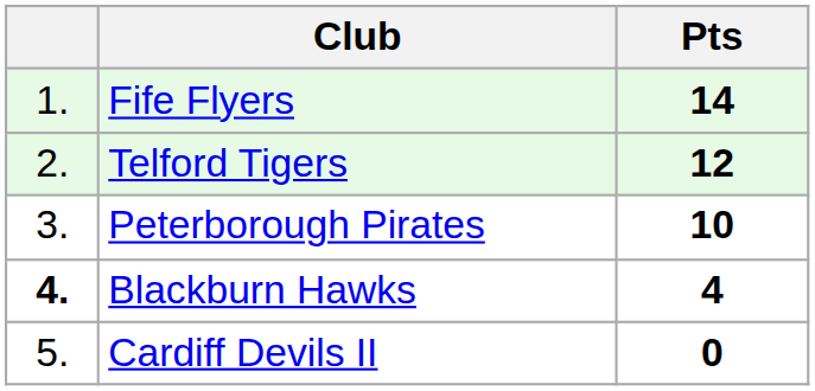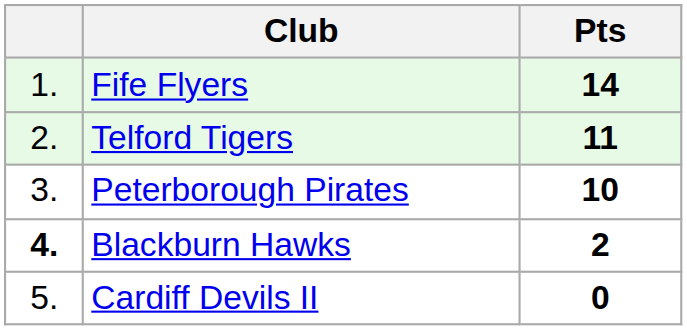Telford Tigers | Pts: 12 -> 11
Blackburn Hawks | Pts: 4 -> 2
